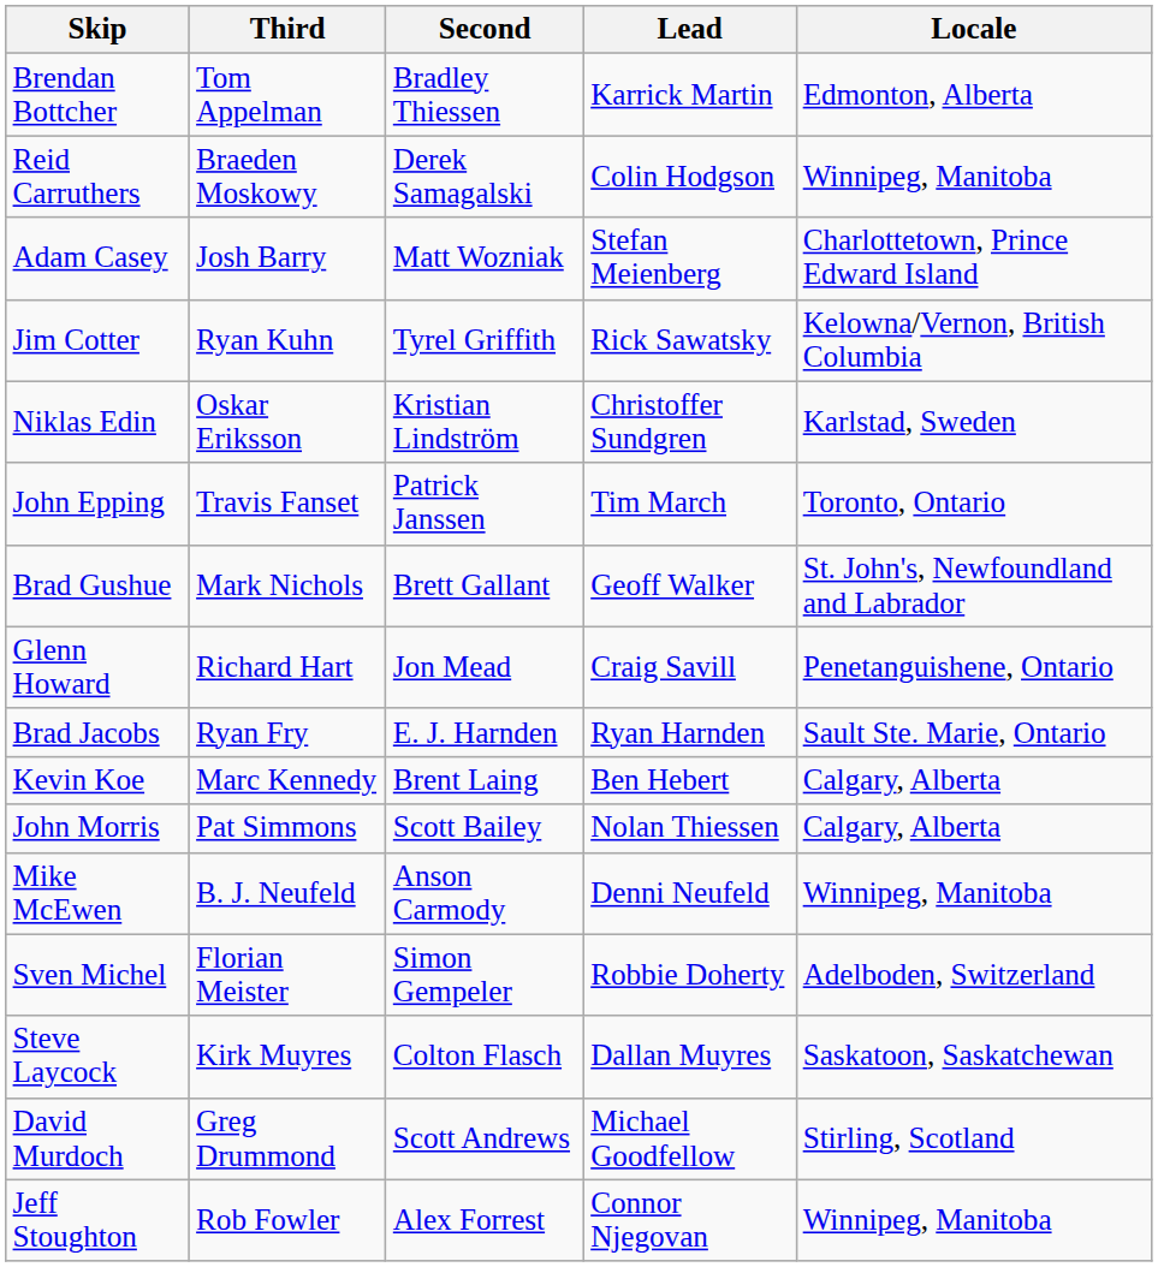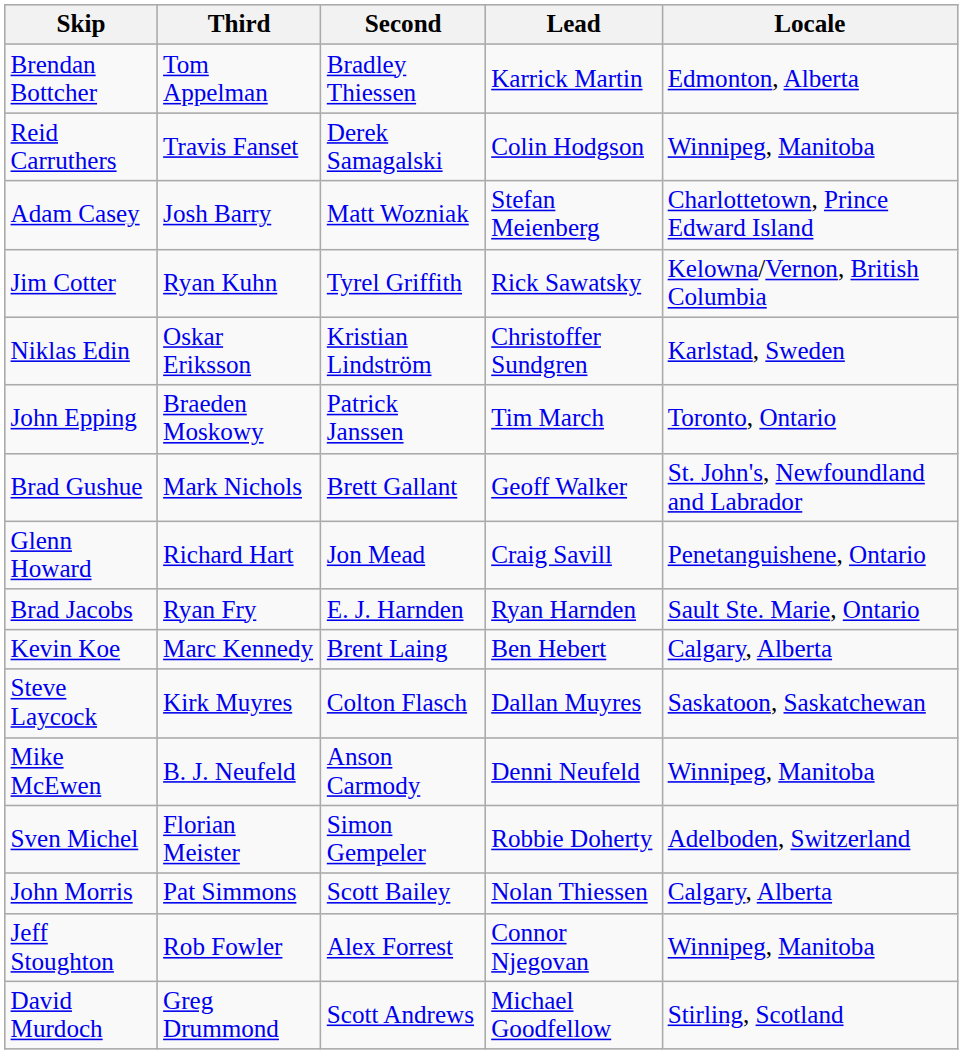Reid Carruthers | Third: Braeden Moskowy -> Travis Fanset
John Epping | Third: Travis Fanset -> Braeden Moskowy
rows swapped: Steve Laycock <-> John Morris
rows swapped: David Murdoch <-> Jeff Stoughton
